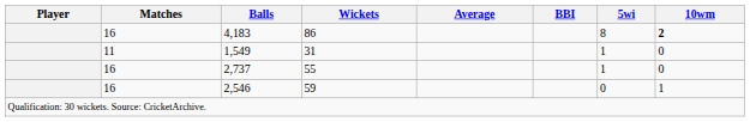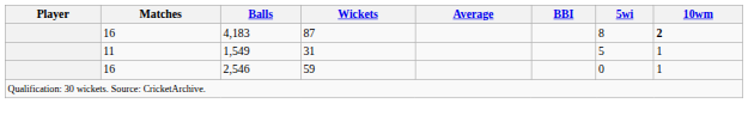4,183 | Wickets: 86 -> 87
1,549 | 5wi: 1 -> 5
1,549 | 10wm: 0 -> 1
- row: 16 | 2,737 | 55 | 1 | 0
